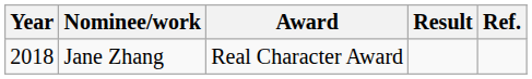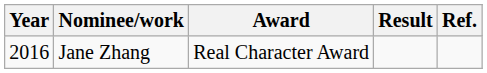Jane Zhang | Year: 2018 -> 2016
